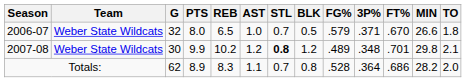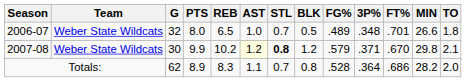2006-07 | FG%: .579 -> .489
2006-07 | 3P%: .371 -> .348
2006-07 | FT%: .670 -> .701
2007-08 | AST: no background -> lightyellow background
2007-08 | FG%: .489 -> .579
2007-08 | 3P%: .348 -> .371
2007-08 | FT%: .701 -> .670
